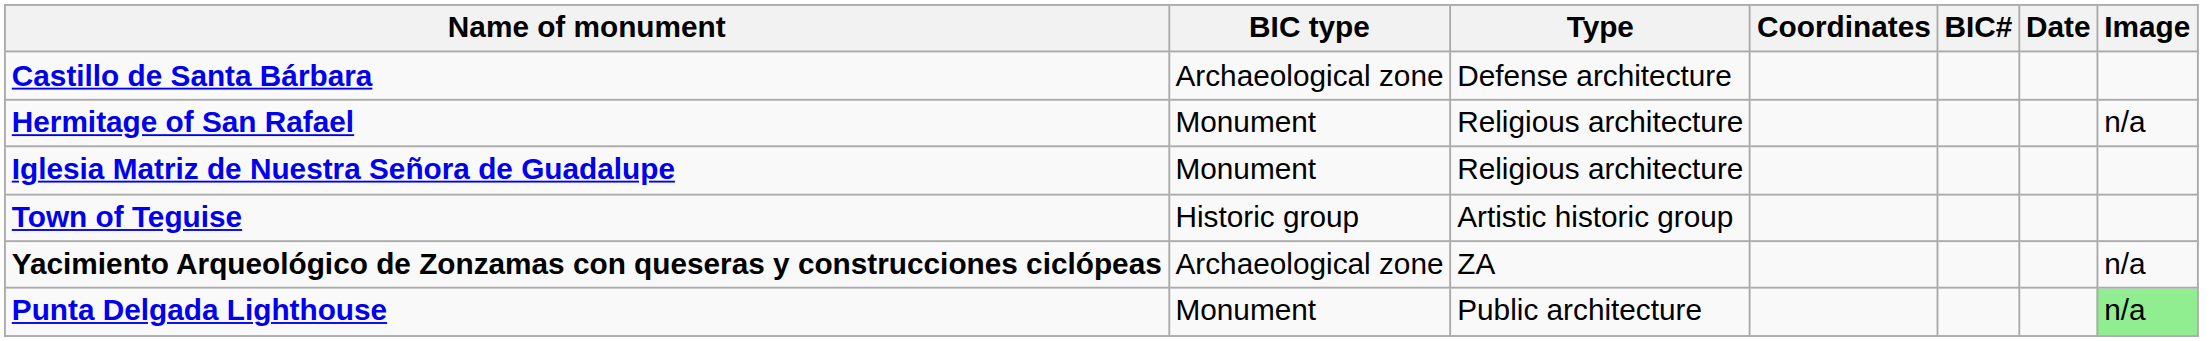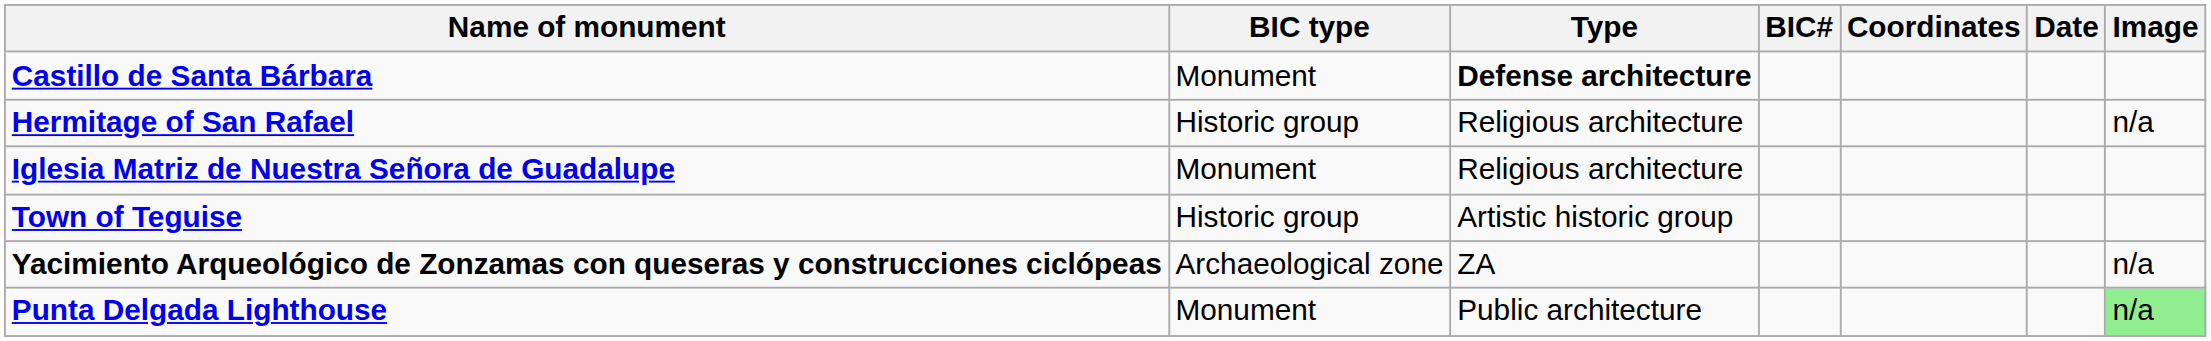columns swapped: Coordinates <-> BIC#
Castillo de Santa Bárbara | BIC type: Archaeological zone -> Monument
Castillo de Santa Bárbara | Type: normal -> bold
Hermitage of San Rafael | BIC type: Monument -> Historic group
